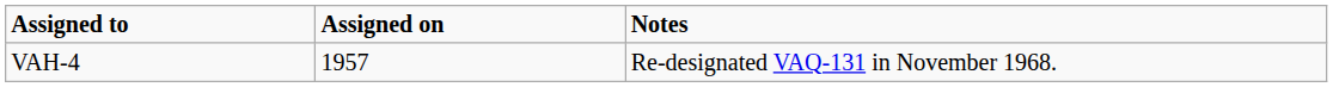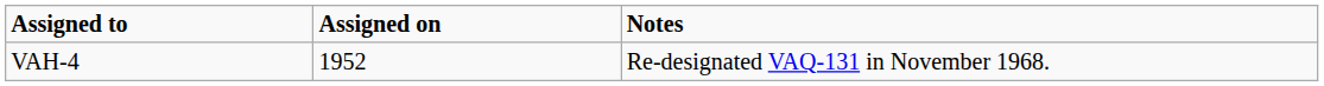VAH-4 | Assigned on: 1957 -> 1952
